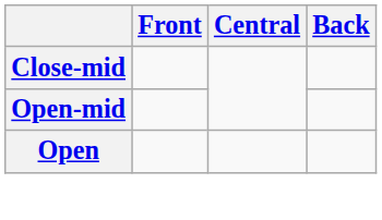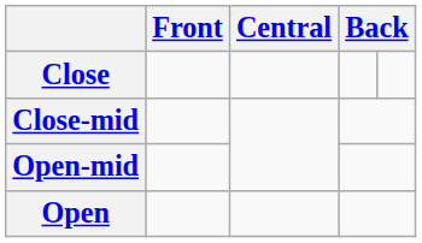+ row: Close
